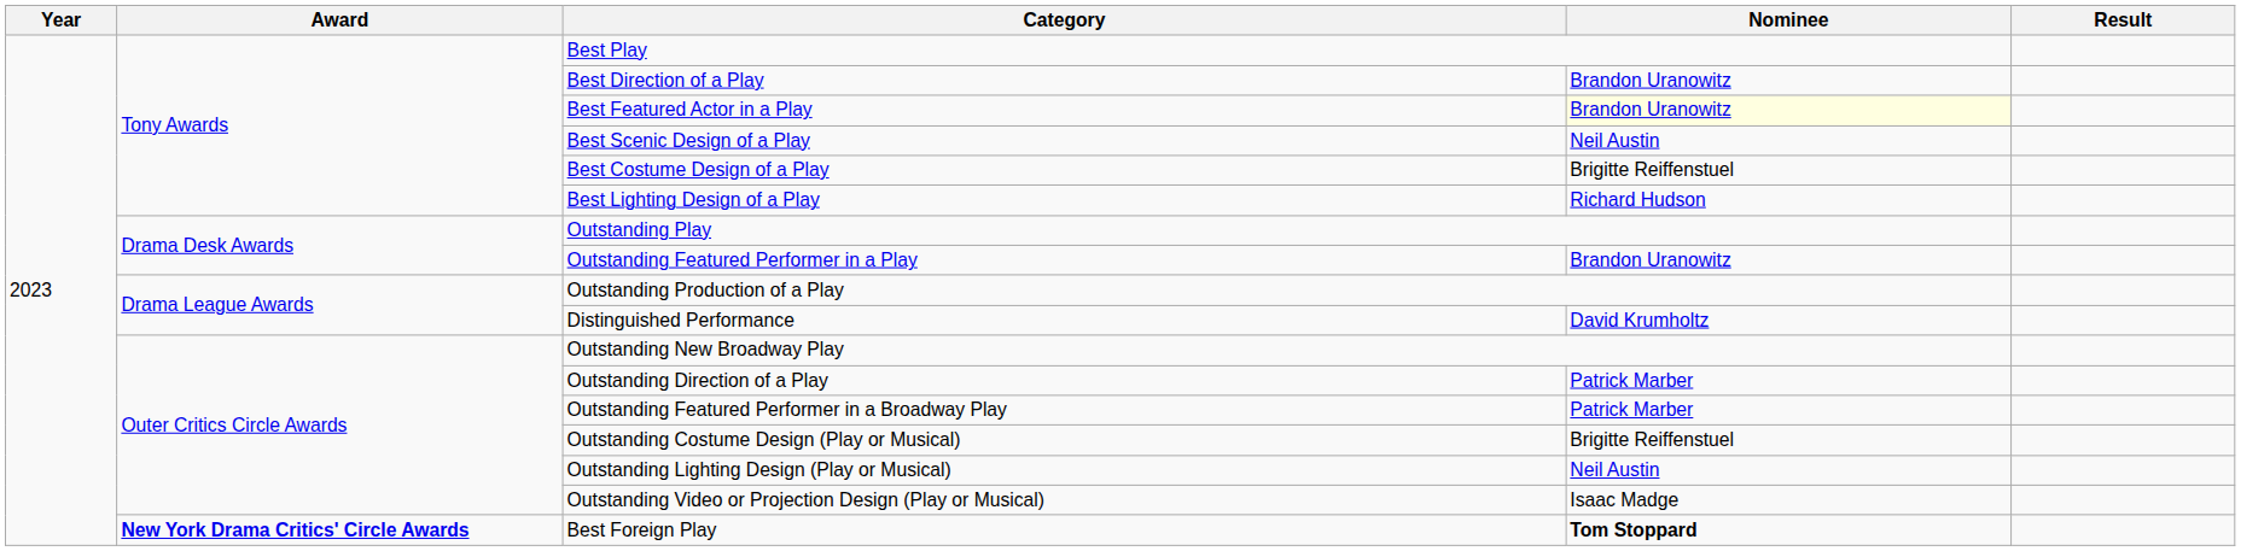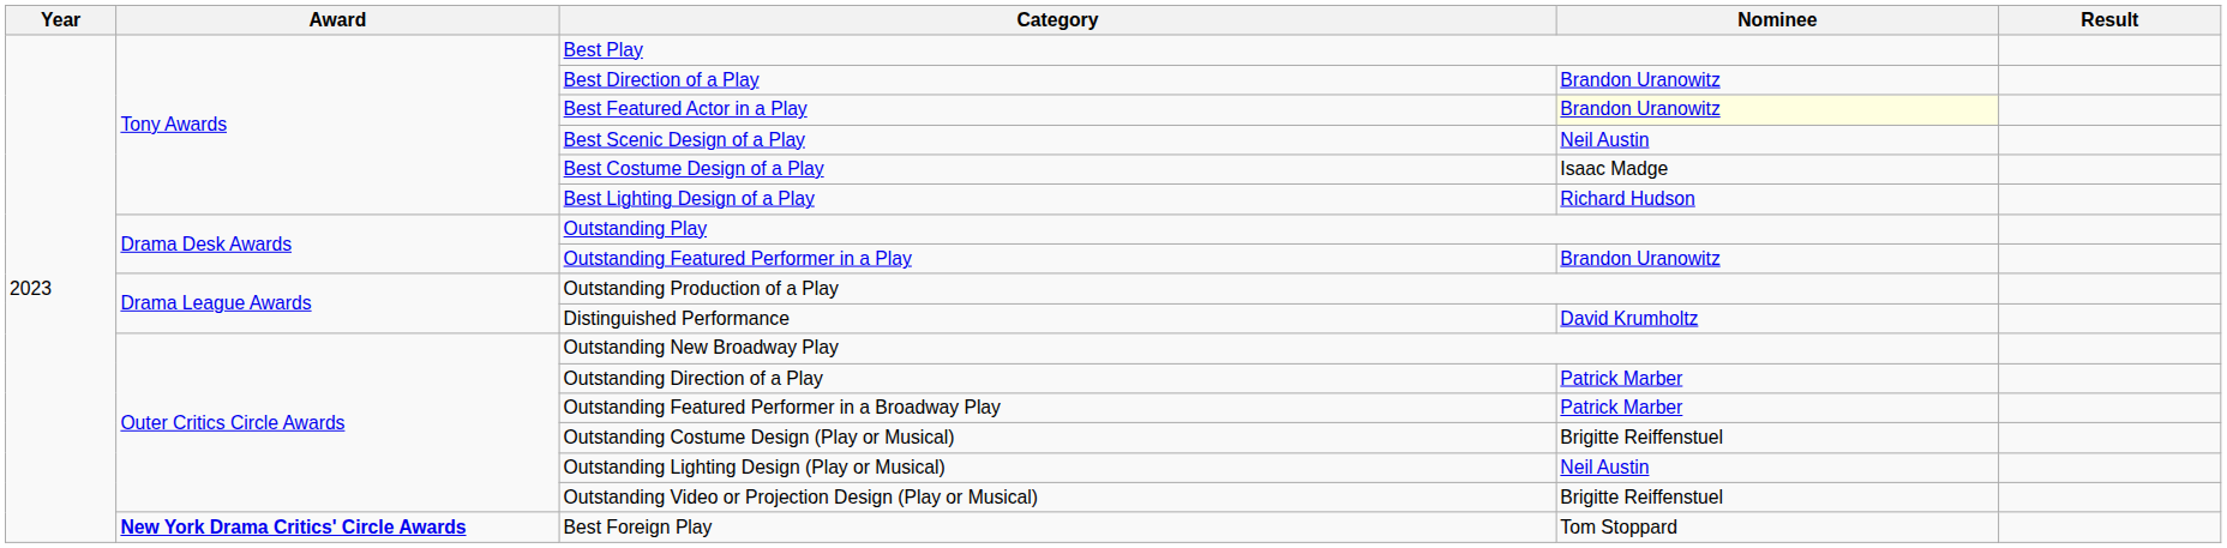Best Costume Design of a Play | Nominee: Brigitte Reiffenstuel -> Isaac Madge
Outstanding Video or Projection Design (Play or Musical) | Nominee: Isaac Madge -> Brigitte Reiffenstuel
Best Foreign Play | Nominee: bold -> normal
